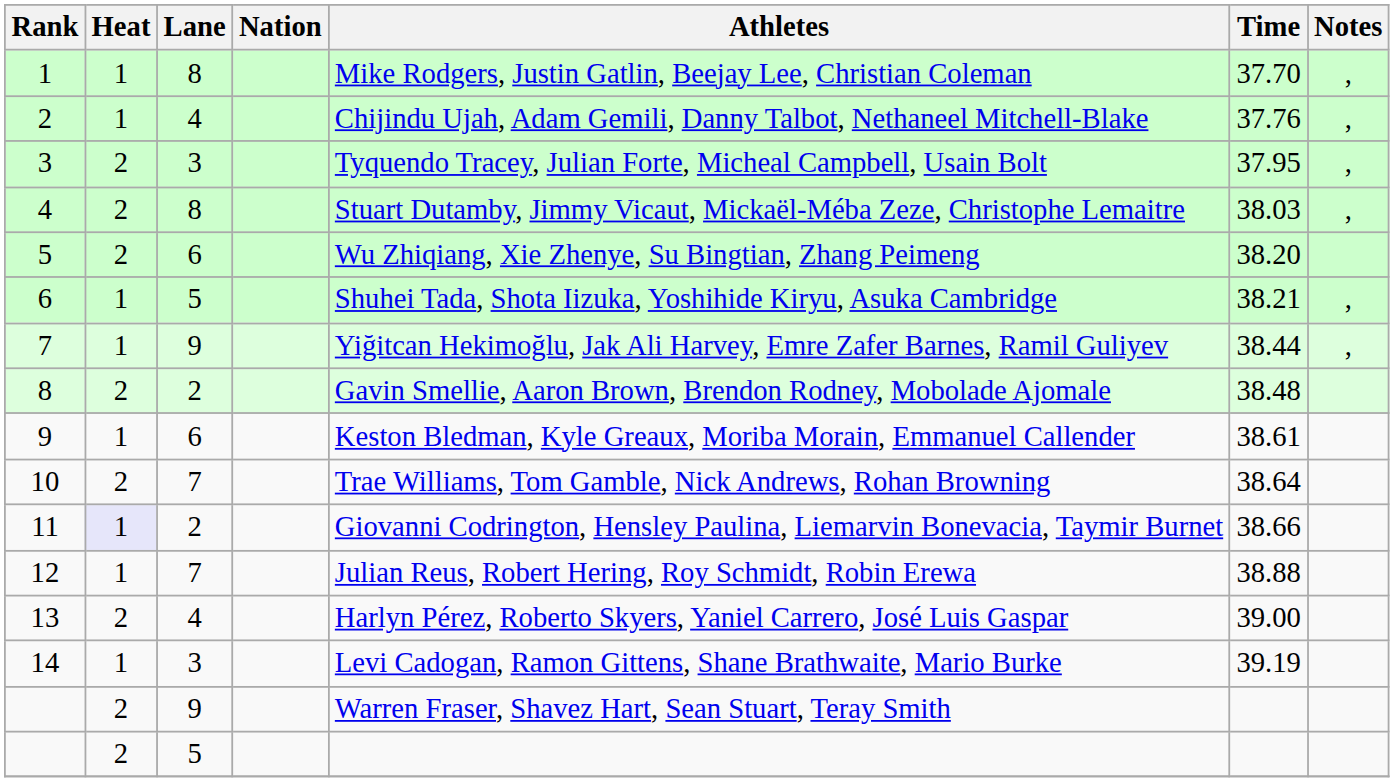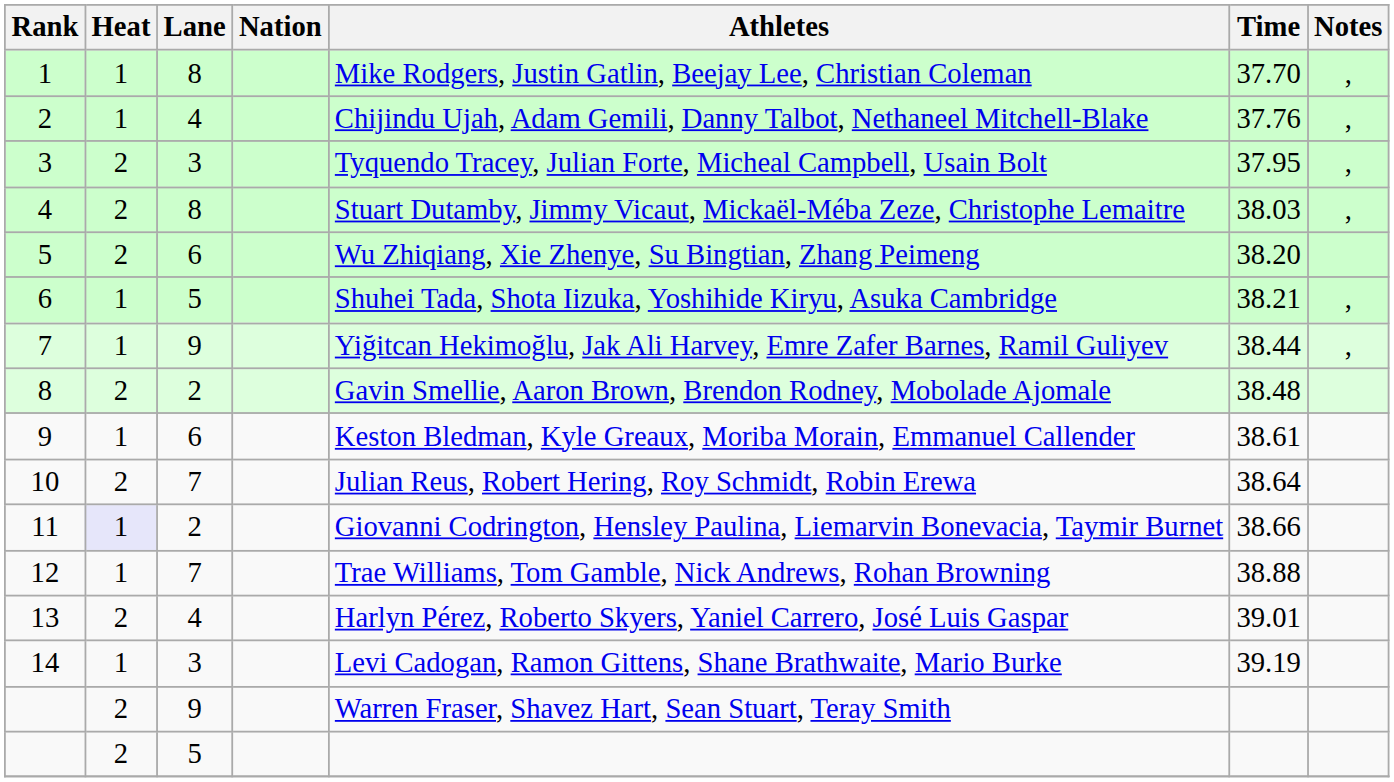10 | Athletes: Trae Williams, Tom Gamble, Nick Andrews, Rohan Browning -> Julian Reus, Robert Hering, Roy Schmidt, Robin Erewa
12 | Athletes: Julian Reus, Robert Hering, Roy Schmidt, Robin Erewa -> Trae Williams, Tom Gamble, Nick Andrews, Rohan Browning
13 | Time: 39.00 -> 39.01
